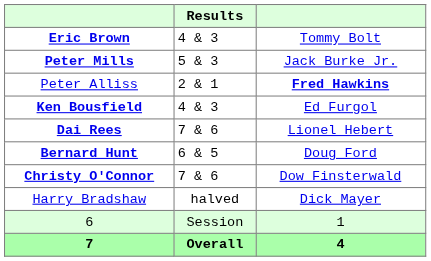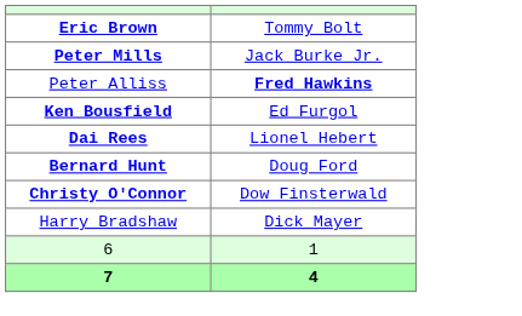- column: Results | 4 & 3 | 5 & 3 | 2 & 1 | 4 & 3 | 7 & 6 | 6 & 5 | 7 & 6 | halved | Session | Overall
